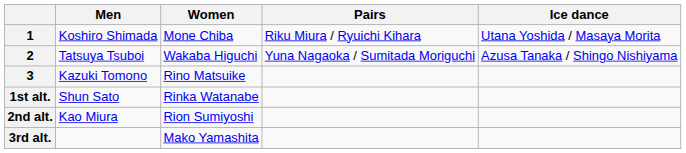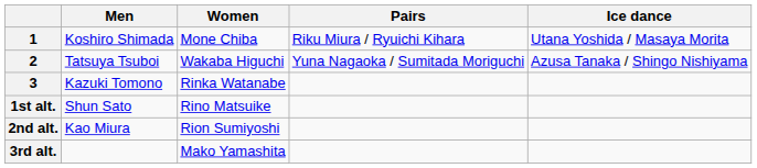3 | Women: Rino Matsuike -> Rinka Watanabe
1st alt. | Women: Rinka Watanabe -> Rino Matsuike
